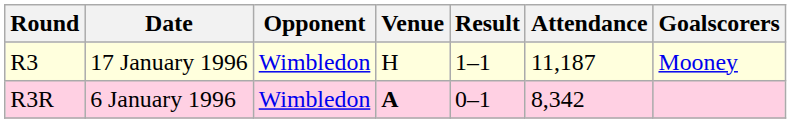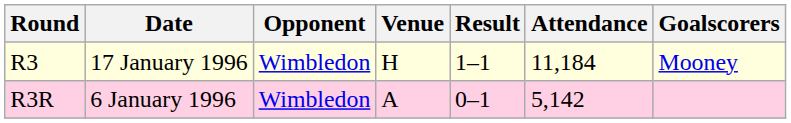R3 | Attendance: 11,187 -> 11,184
R3R | Venue: bold -> normal
R3R | Attendance: 8,342 -> 5,142
